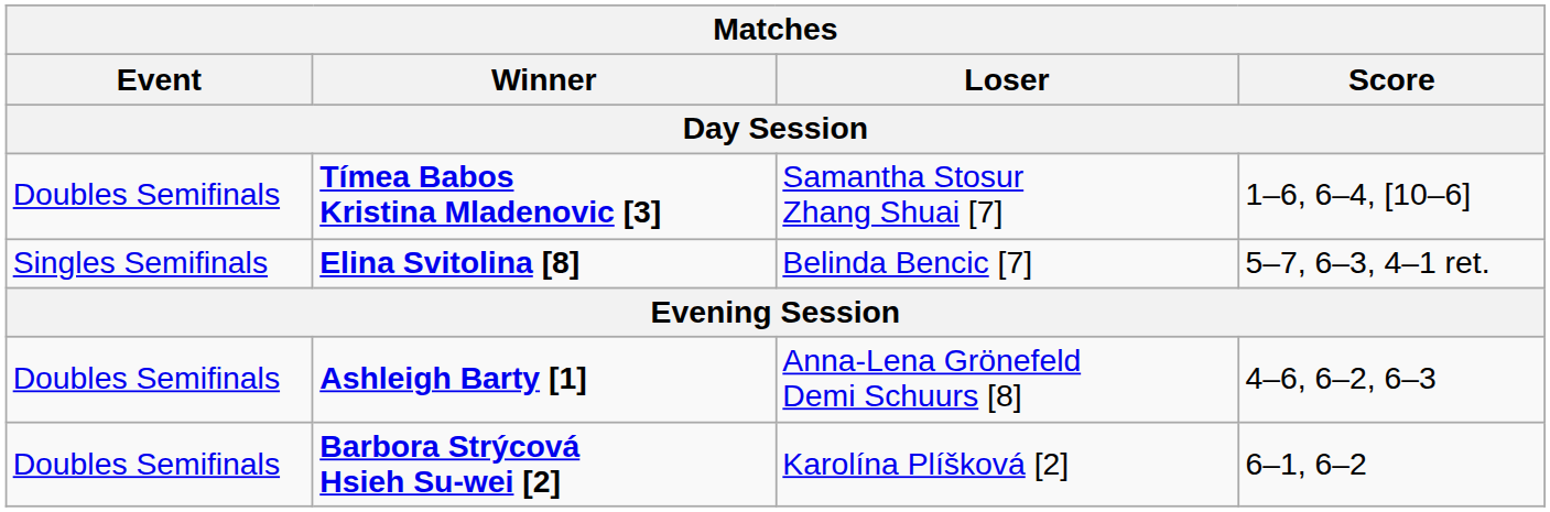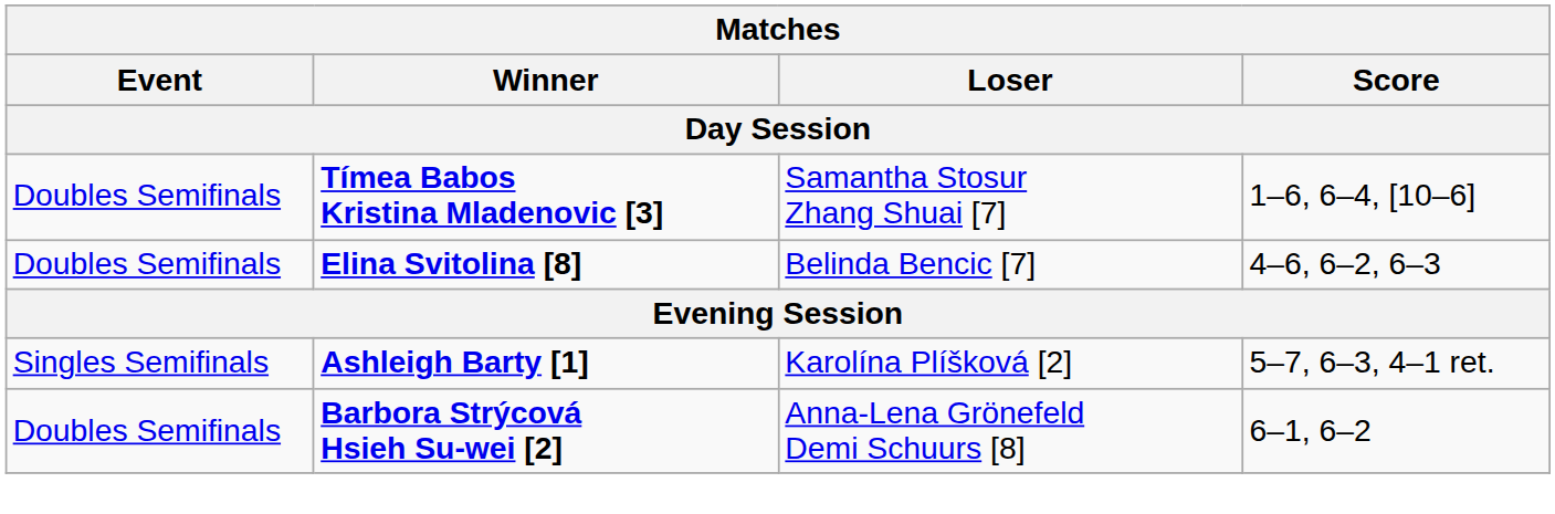Elina Svitolina [8] | Matches / Event: Singles Semifinals -> Doubles Semifinals
Elina Svitolina [8] | Matches / Score: 5–7, 6–3, 4–1 ret. -> 4–6, 6–2, 6–3
Ashleigh Barty [1] | Matches / Event: Doubles Semifinals -> Singles Semifinals
Ashleigh Barty [1] | Matches / Loser: Anna-Lena Grönefeld Demi Schuurs [8] -> Karolína Plíšková [2]
Ashleigh Barty [1] | Matches / Score: 4–6, 6–2, 6–3 -> 5–7, 6–3, 4–1 ret.
Barbora Strýcová Hsieh Su-wei [2] | Matches / Loser: Karolína Plíšková [2] -> Anna-Lena Grönefeld Demi Schuurs [8]
